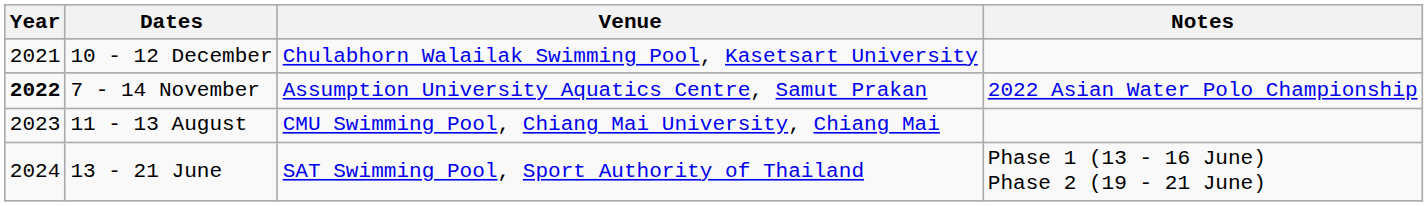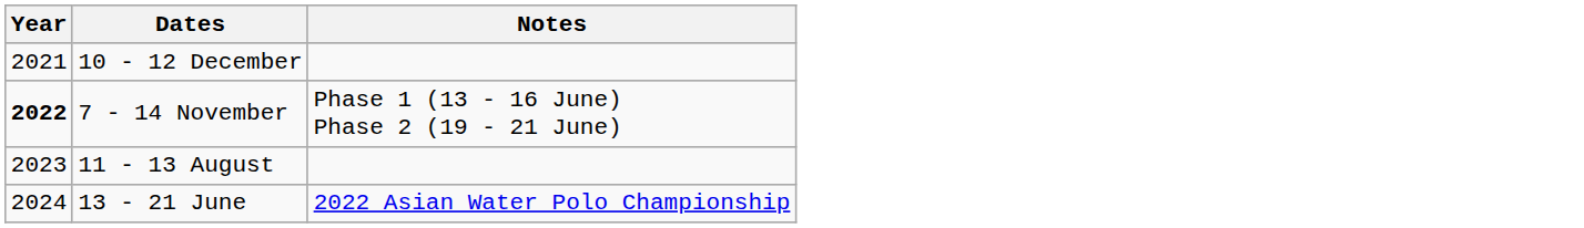- column: Venue | Chulabhorn Walailak Swimming Pool, Kasetsart University | Assumption University Aquatics Centre, Samut Prakan | CMU Swimming Pool, Chiang Mai University, Chiang Mai | SAT Swimming Pool, Sport Authority of Thailand
7 - 14 November | Notes: 2022 Asian Water Polo Championship -> Phase 1 (13 - 16 June) Phase 2 (19 - 21 June)
13 - 21 June | Notes: Phase 1 (13 - 16 June) Phase 2 (19 - 21 June) -> 2022 Asian Water Polo Championship
